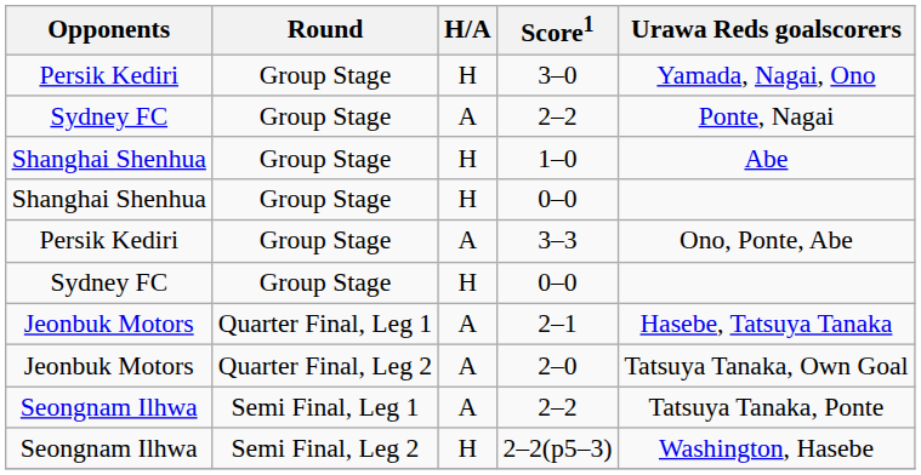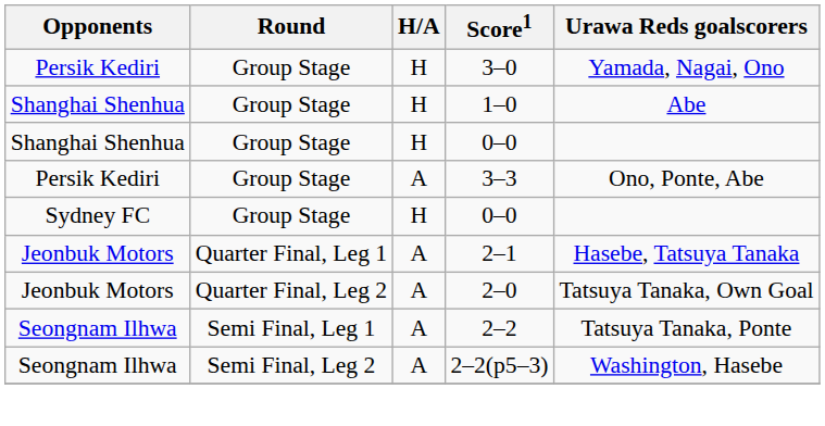- row: Sydney FC | Group Stage | A | 2–2 | Ponte, Nagai
2–2(p5–3) | H/A: H -> A
